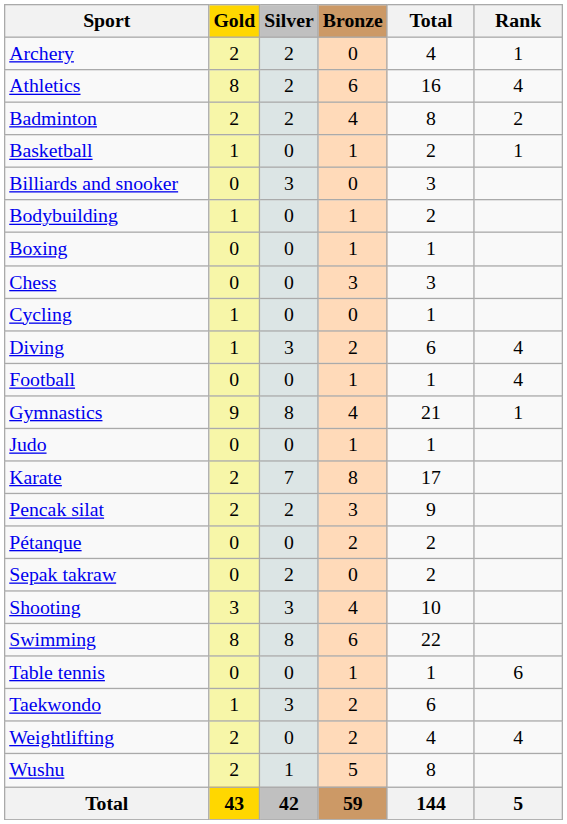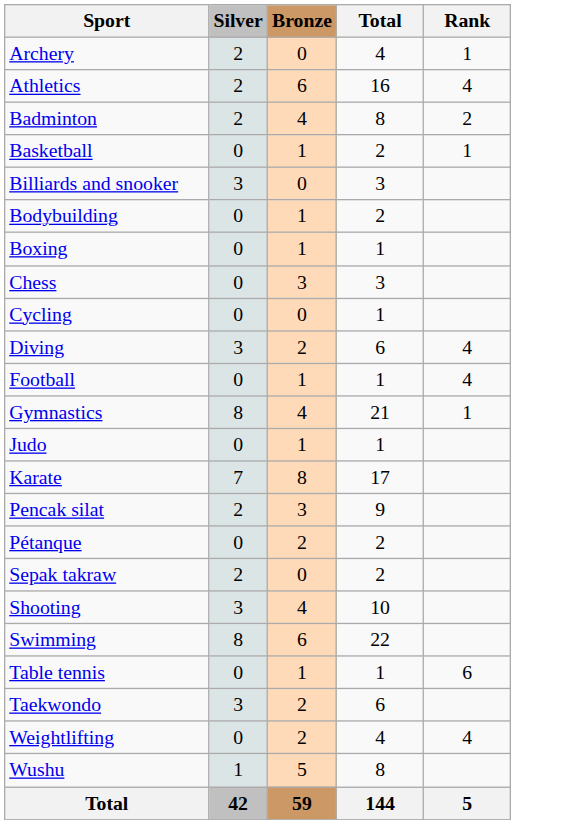- column: Gold | 2 | 8 | 2 | 1 | 0 | 1 | 0 | 0 | 1 | 1 | 0 | 9 | 0 | 2 | 2 | 0 | 0 | 3 | 8 | 0 | 1 | 2 | 2 | 43
